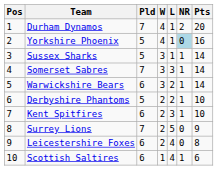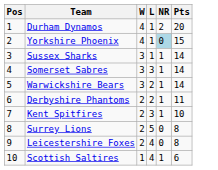- column: Pld | 7 | 5 | 5 | 7 | 6 | 5 | 6 | 7 | 6 | 6
Yorkshire Phoenix | Pts: 16 -> 15
Derbyshire Phantoms | Pts: 10 -> 11
Surrey Lions | Pts: 9 -> 8
